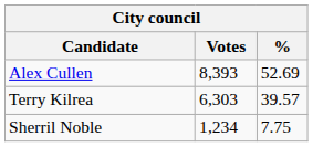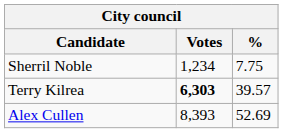rows swapped: Alex Cullen <-> Sherril Noble
Terry Kilrea | Votes: normal -> bold
